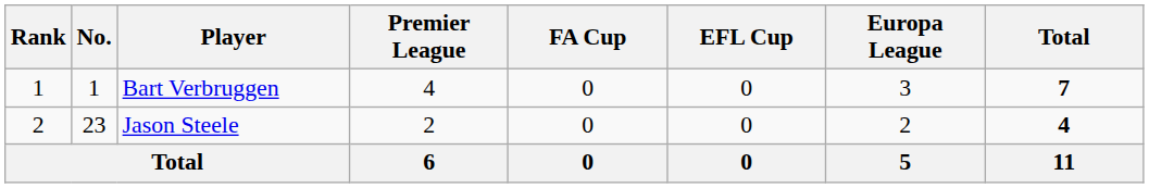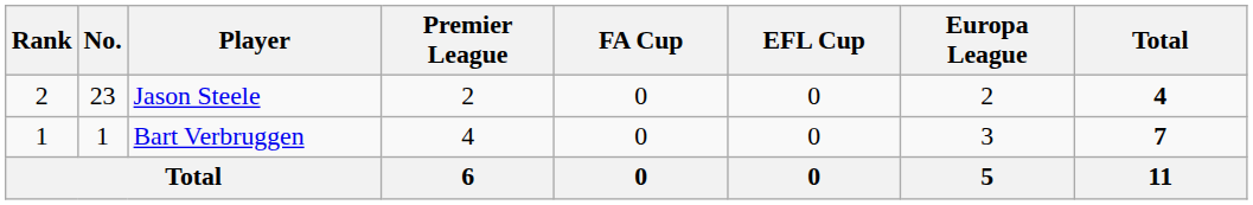rows swapped: Bart Verbruggen <-> Jason Steele
